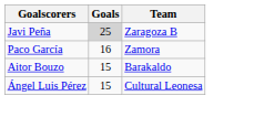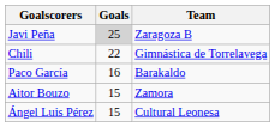+ row: Chili | 22 | Gimnástica de Torrelavega
Paco García | Team: Zamora -> Barakaldo
Aitor Bouzo | Team: Barakaldo -> Zamora
